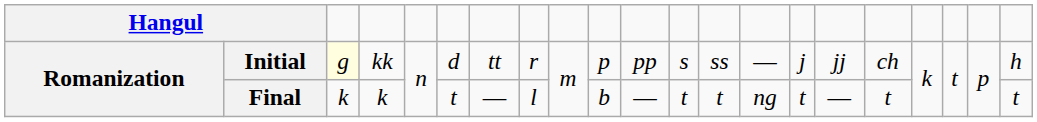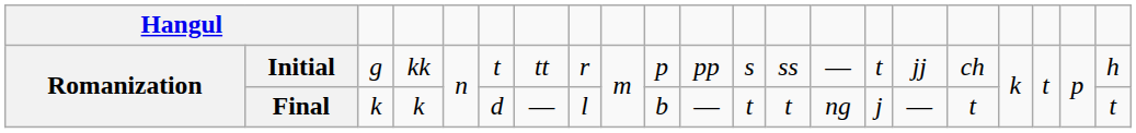Initial | column 3: lightyellow background -> no background
Initial | column 6: d -> t
Initial | column 15: j -> t
Final | column 6: t -> d
Final | column 15: t -> j
